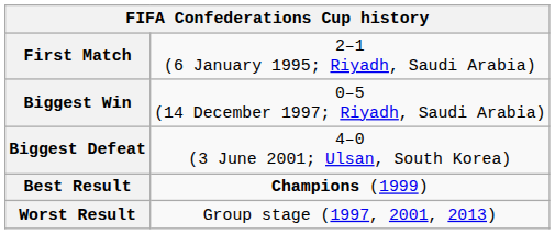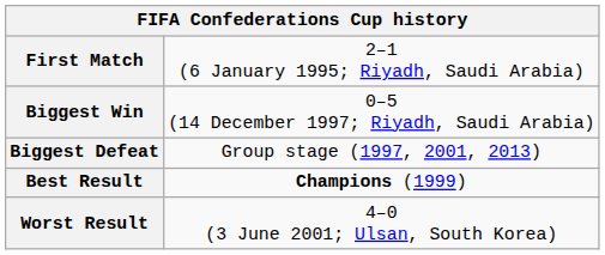Biggest Defeat | column 2: 4–0 (3 June 2001; Ulsan, South Korea) -> Group stage (1997, 2001, 2013)
Worst Result | column 2: Group stage (1997, 2001, 2013) -> 4–0 (3 June 2001; Ulsan, South Korea)
